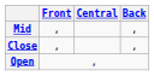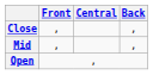rows swapped: Close <-> Mid
